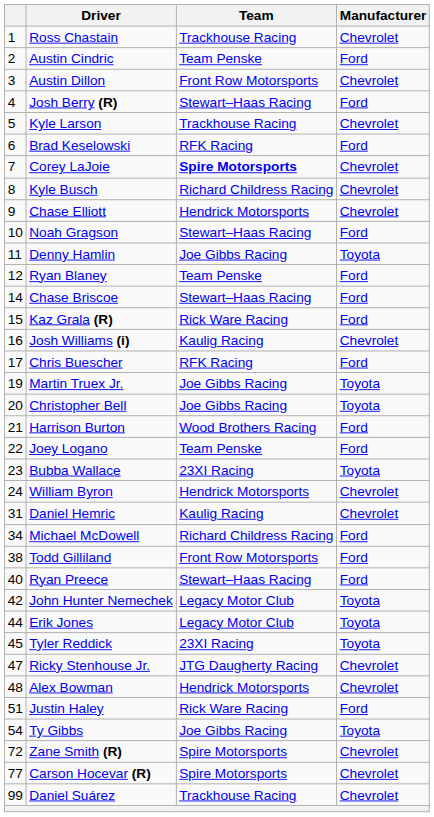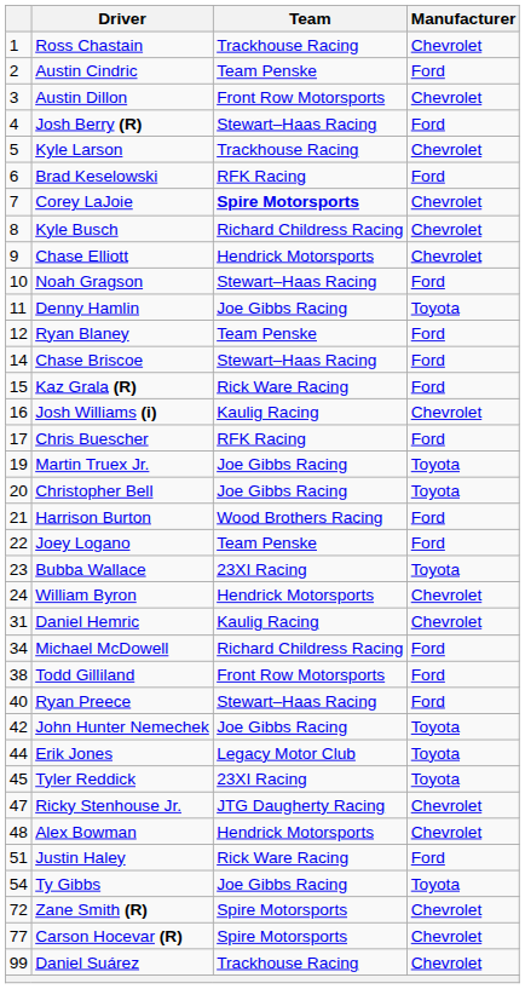John Hunter Nemechek | Team: Legacy Motor Club -> Joe Gibbs Racing
